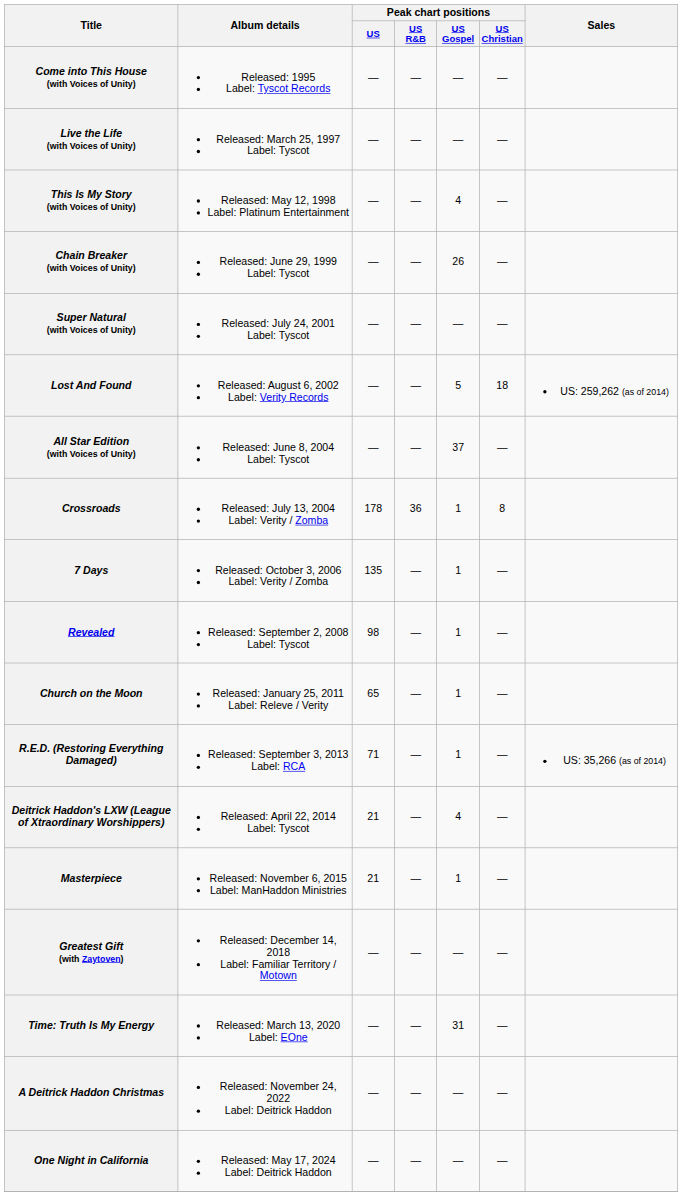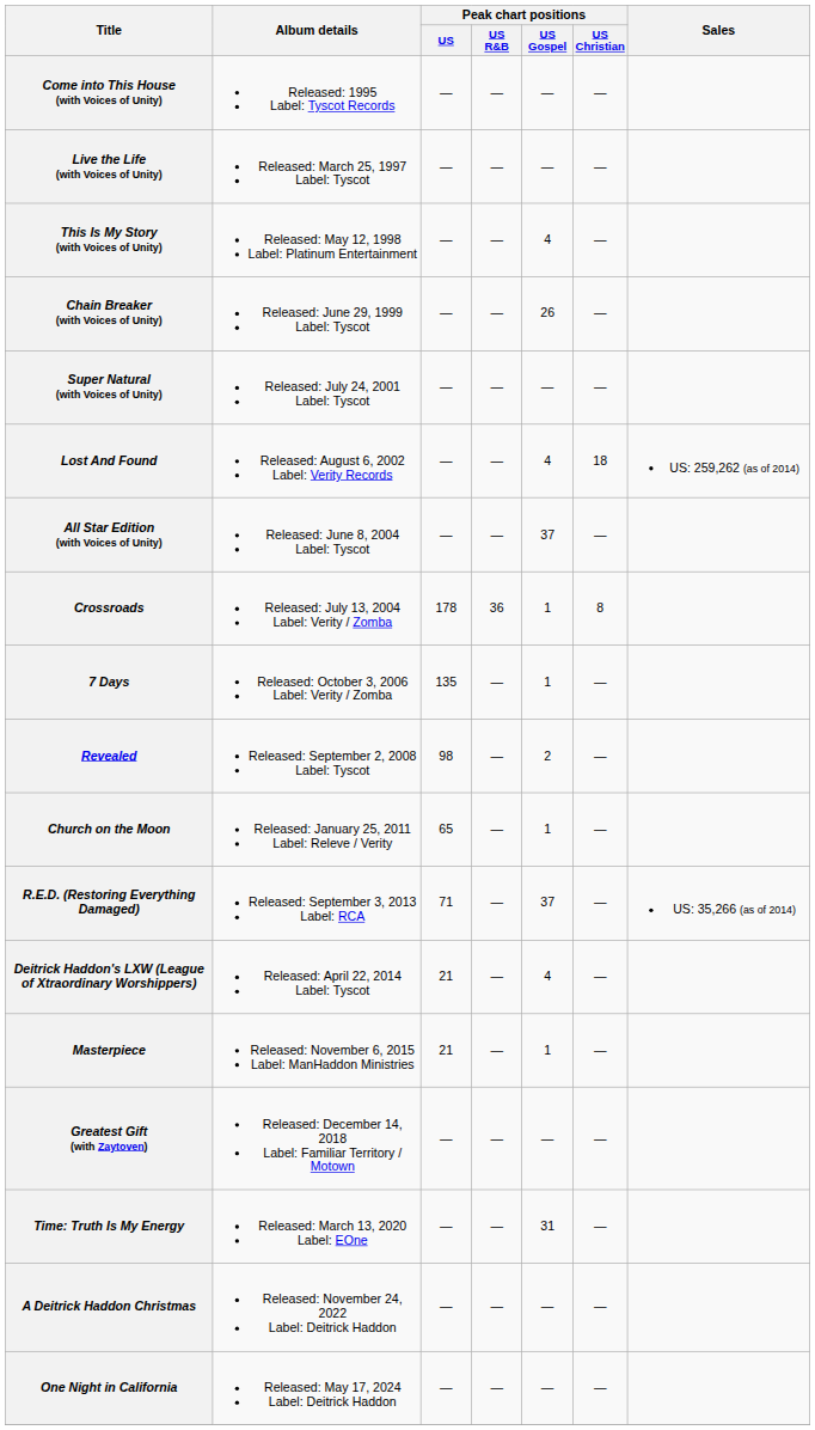Lost And Found | Peak chart positions / US Gospel: 5 -> 4
Revealed | Peak chart positions / US Gospel: 1 -> 2
R.E.D. (Restoring Everything Damaged) | Peak chart positions / US Gospel: 1 -> 37
